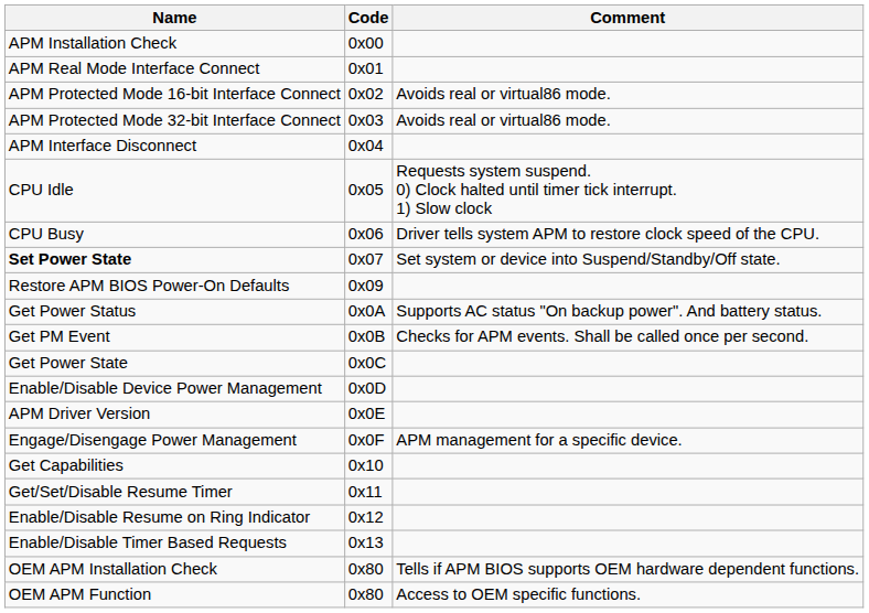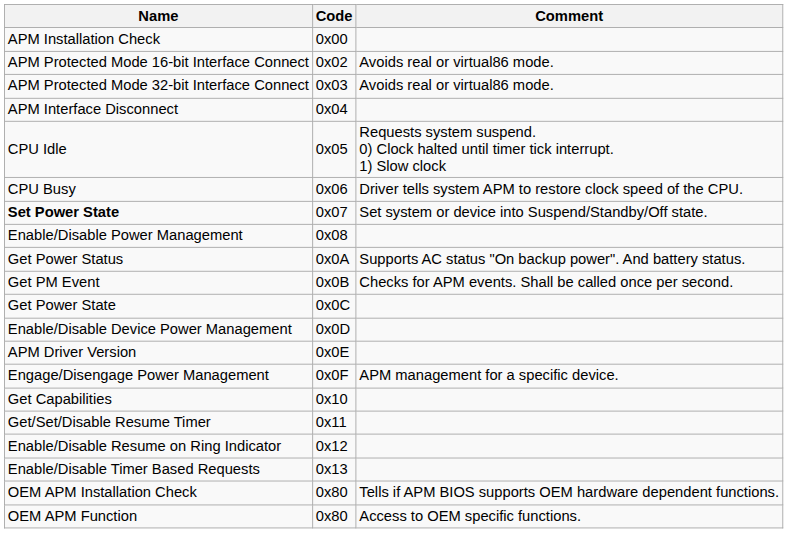- row: APM Real Mode Interface Connect | 0x01
+ row: Enable/Disable Power Management | 0x08
- row: Restore APM BIOS Power-On Defaults | 0x09
